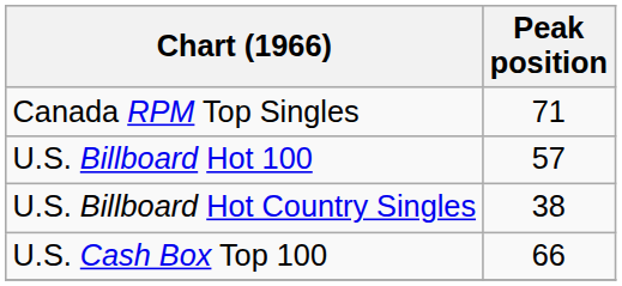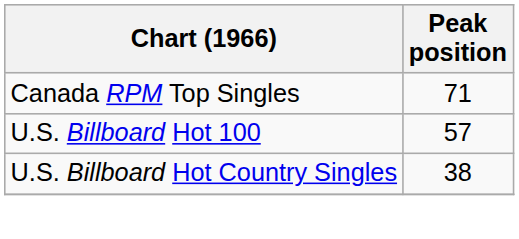- row: U.S. Cash Box Top 100 | 66
